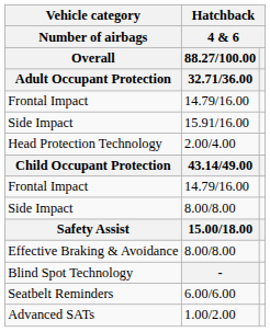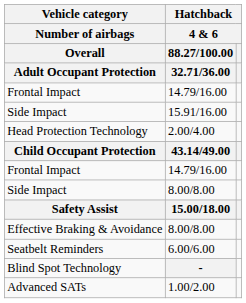rows swapped: Seatbelt Reminders <-> Blind Spot Technology
